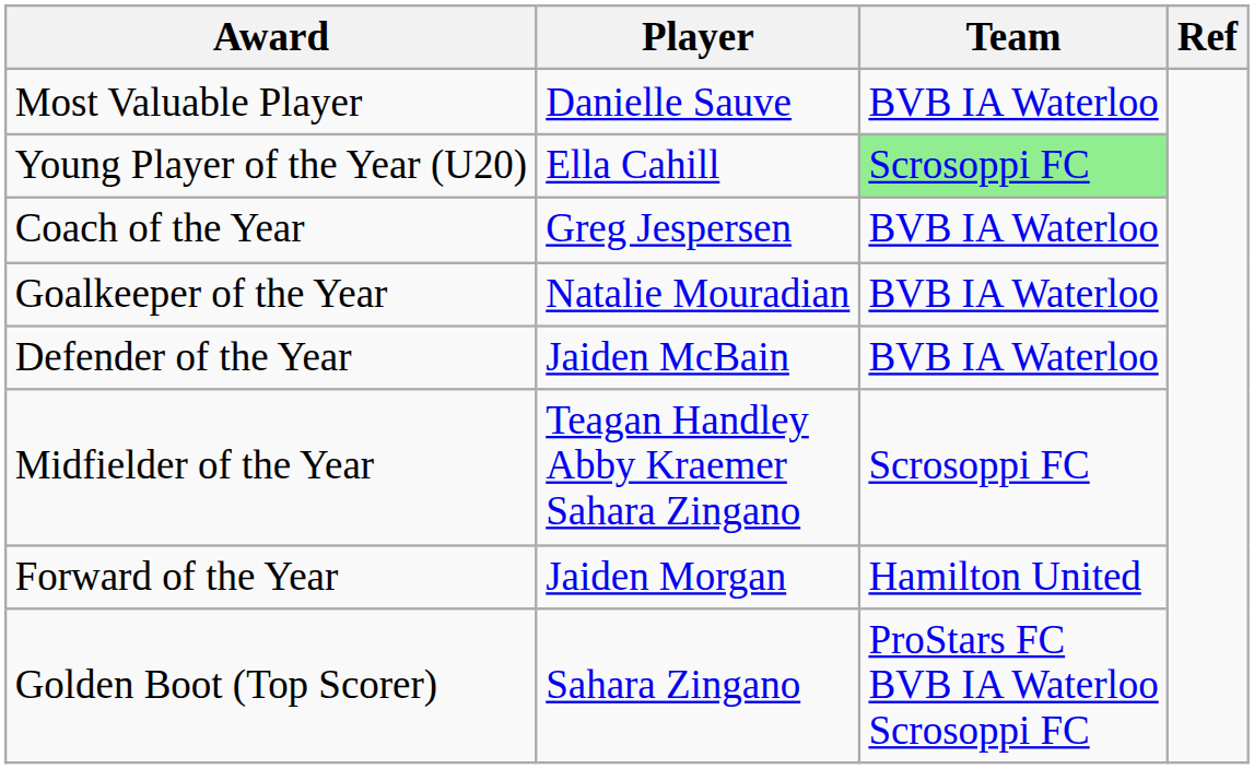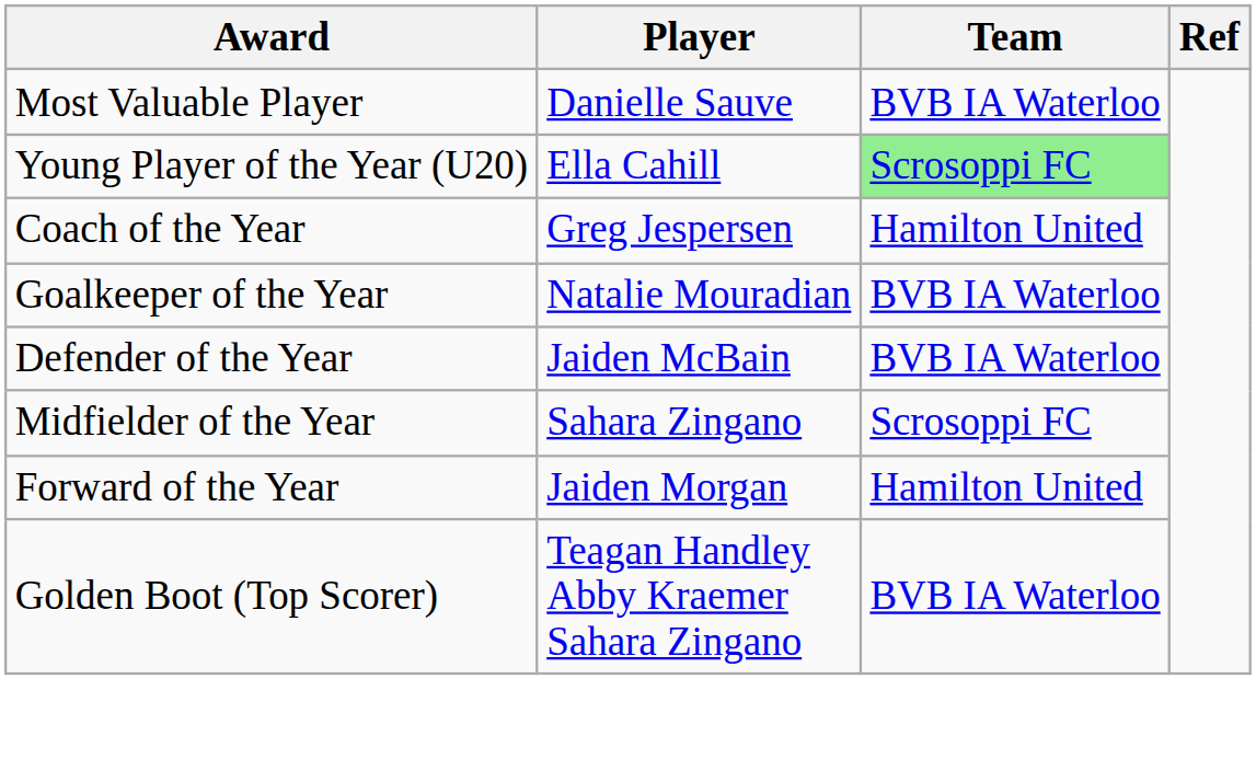Coach of the Year | Team: BVB IA Waterloo -> Hamilton United
Midfielder of the Year | Player: Teagan Handley Abby Kraemer Sahara Zingano -> Sahara Zingano
Golden Boot (Top Scorer) | Player: Sahara Zingano -> Teagan Handley Abby Kraemer Sahara Zingano
Golden Boot (Top Scorer) | Team: ProStars FC BVB IA Waterloo Scrosoppi FC -> BVB IA Waterloo
